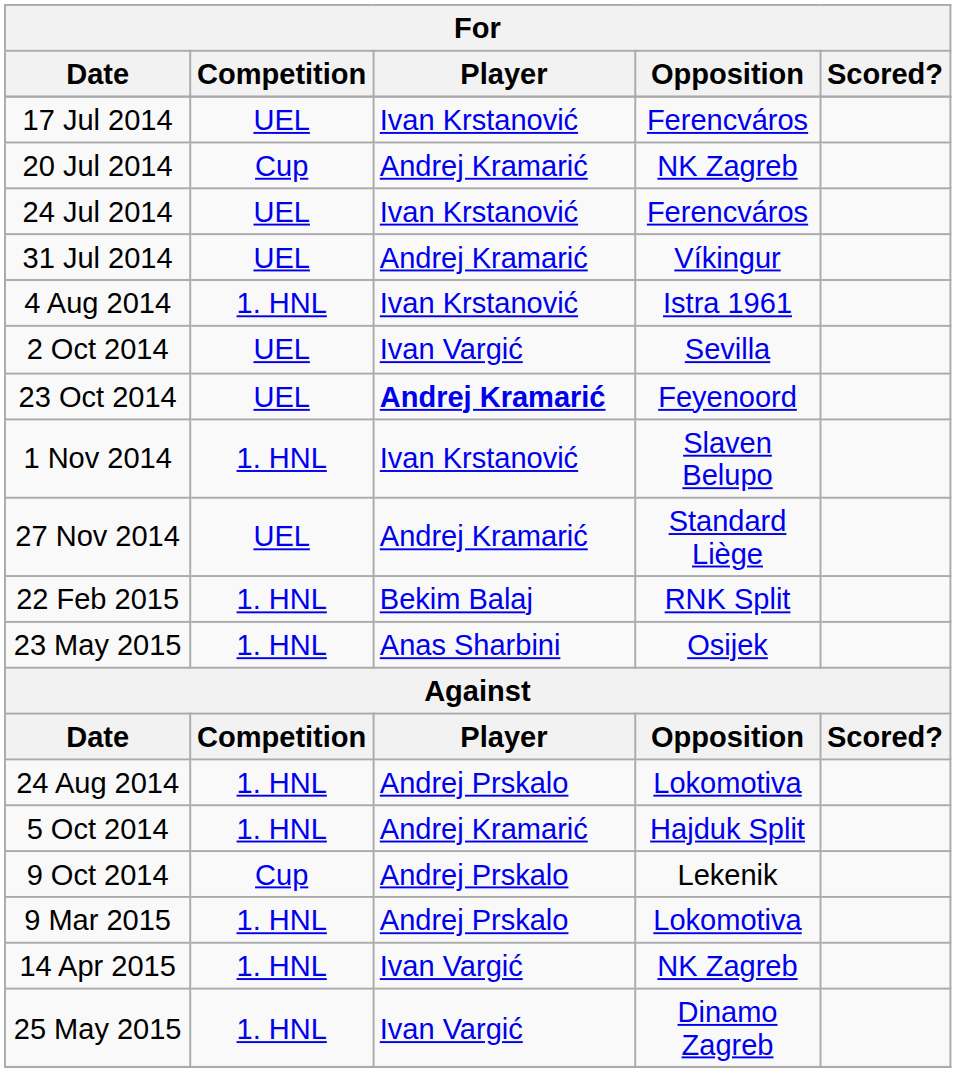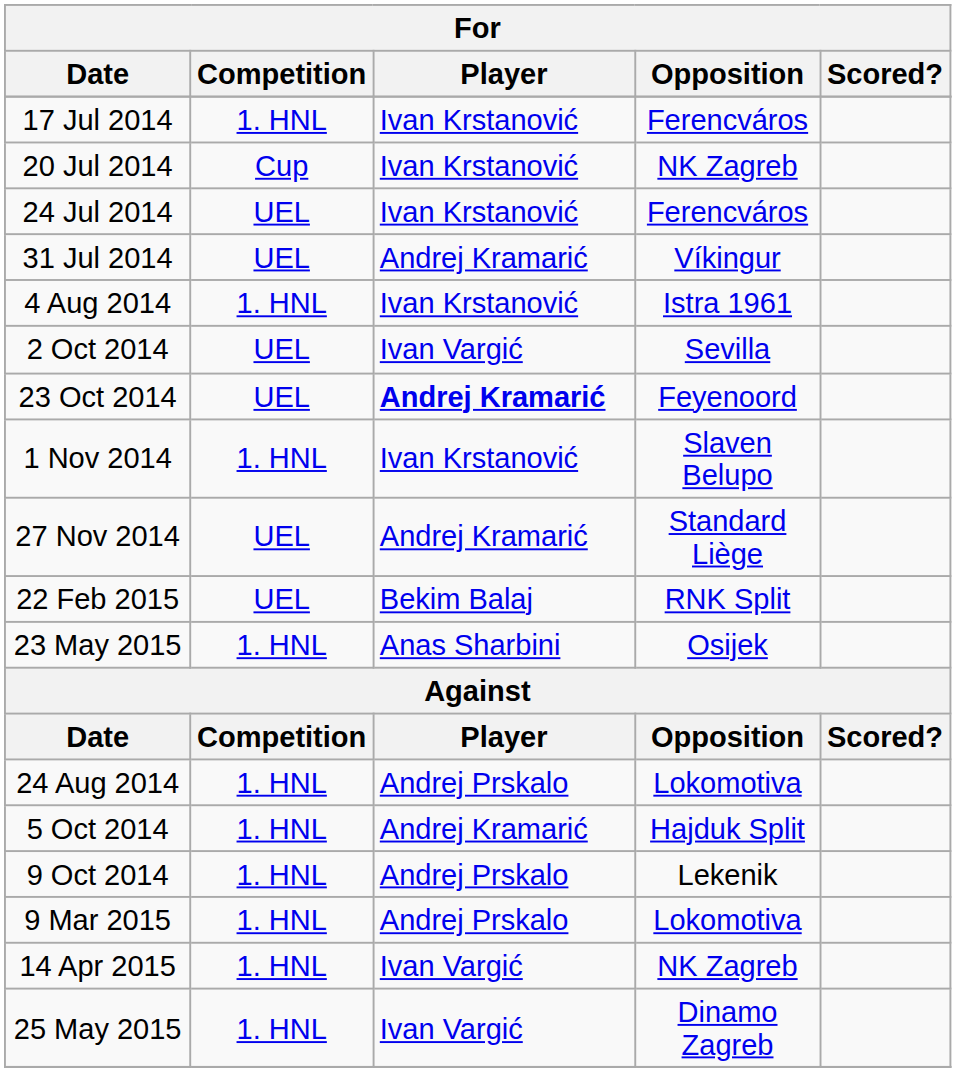17 Jul 2014 | Competition: UEL -> 1. HNL
20 Jul 2014 | Player: Andrej Kramarić -> Ivan Krstanović
22 Feb 2015 | Competition: 1. HNL -> UEL
9 Oct 2014 | Competition: Cup -> 1. HNL
